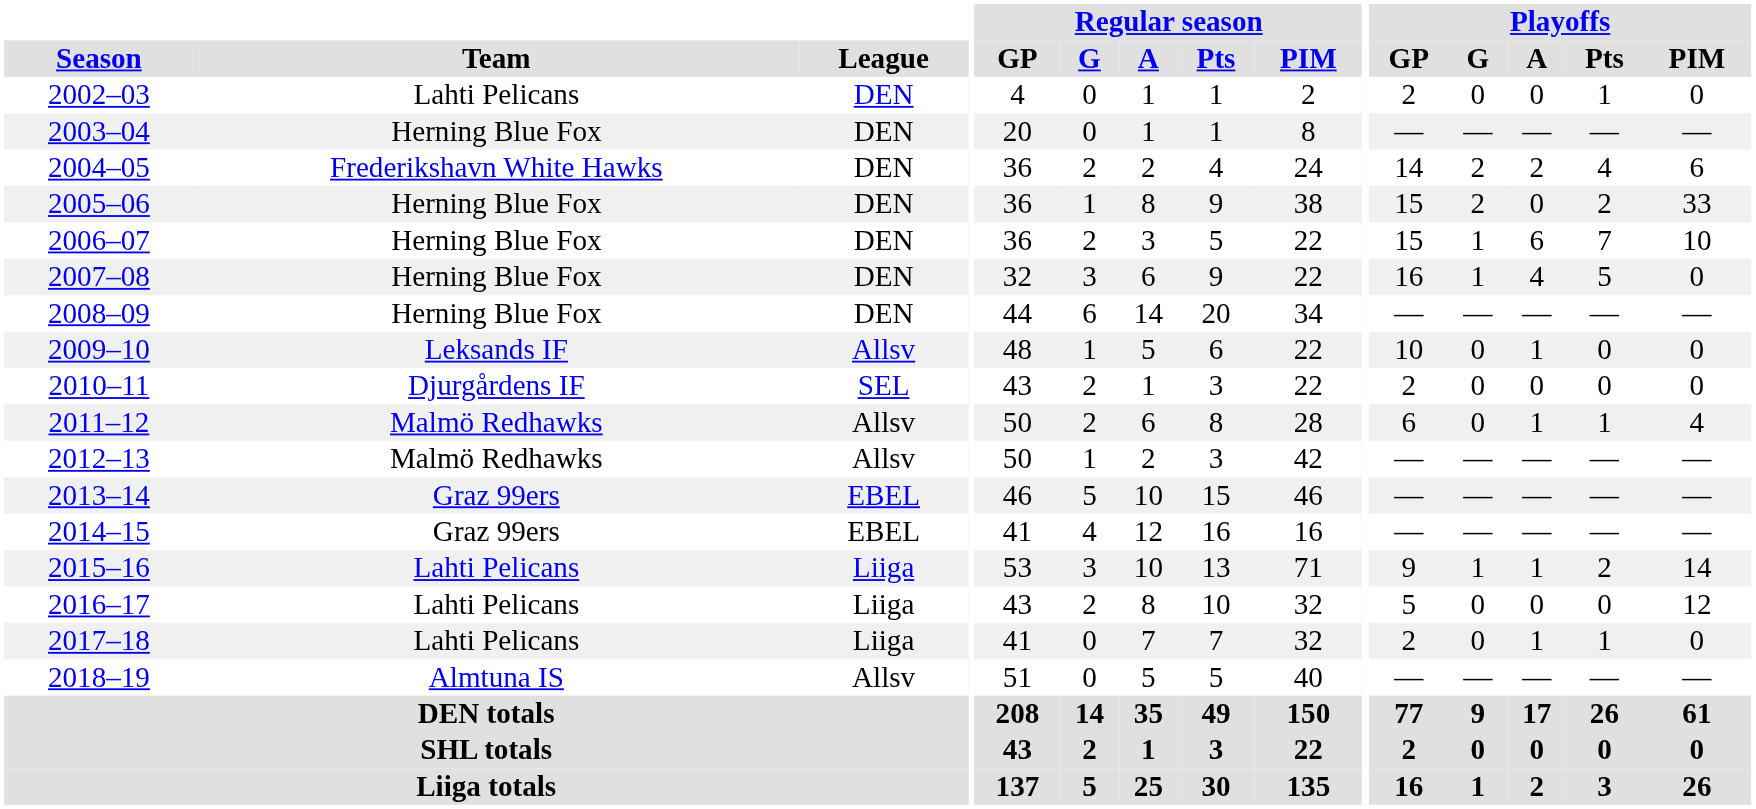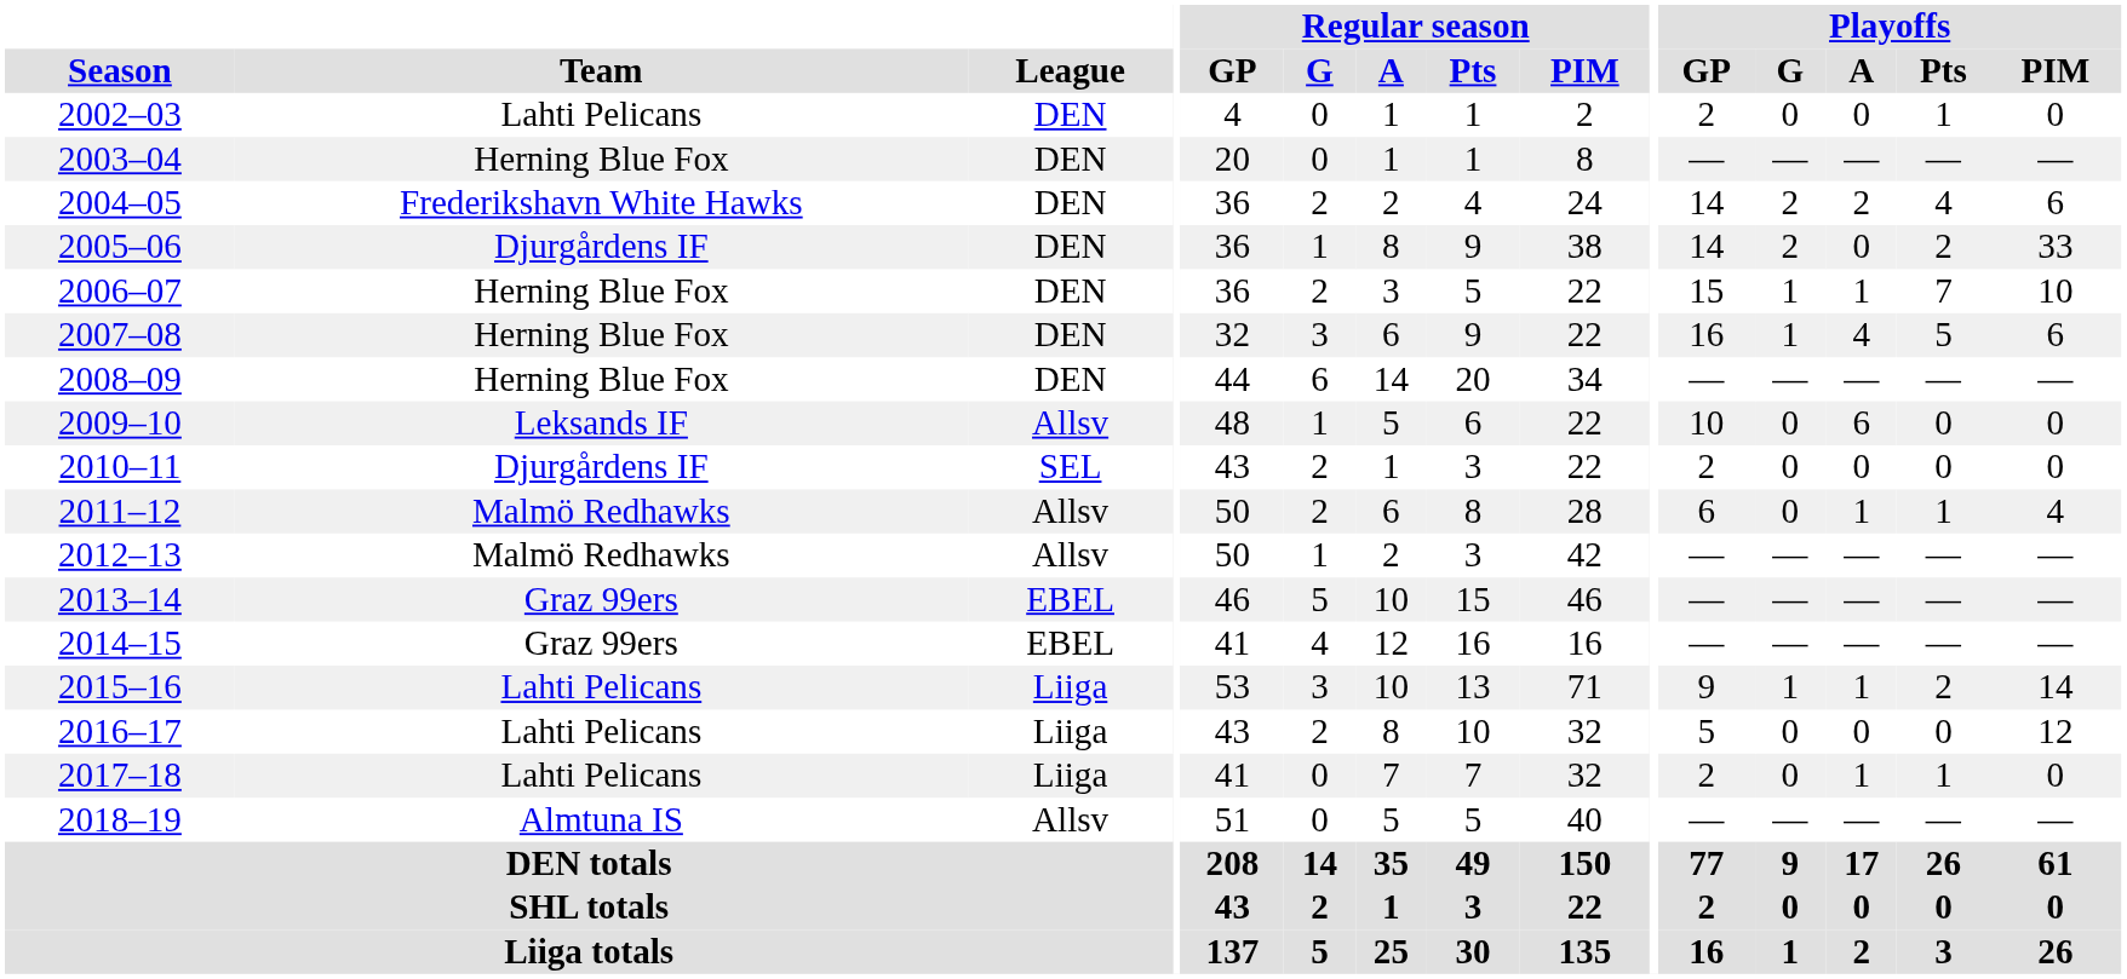2005–06 | Team: Herning Blue Fox -> Djurgårdens IF
2005–06 | Playoffs / GP: 15 -> 14
2006–07 | Playoffs / A: 6 -> 1
2007–08 | Playoffs / PIM: 0 -> 6
2009–10 | Playoffs / A: 1 -> 6
